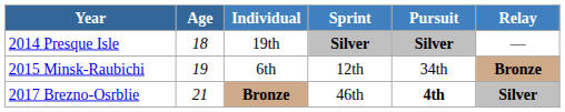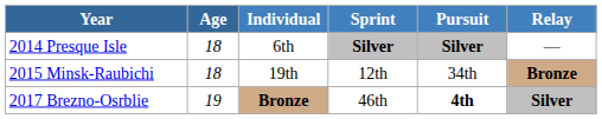2014 Presque Isle | Individual: 19th -> 6th
2015 Minsk-Raubichi | Age: 19 -> 18
2015 Minsk-Raubichi | Individual: 6th -> 19th
2017 Brezno-Osrblie | Age: 21 -> 19
